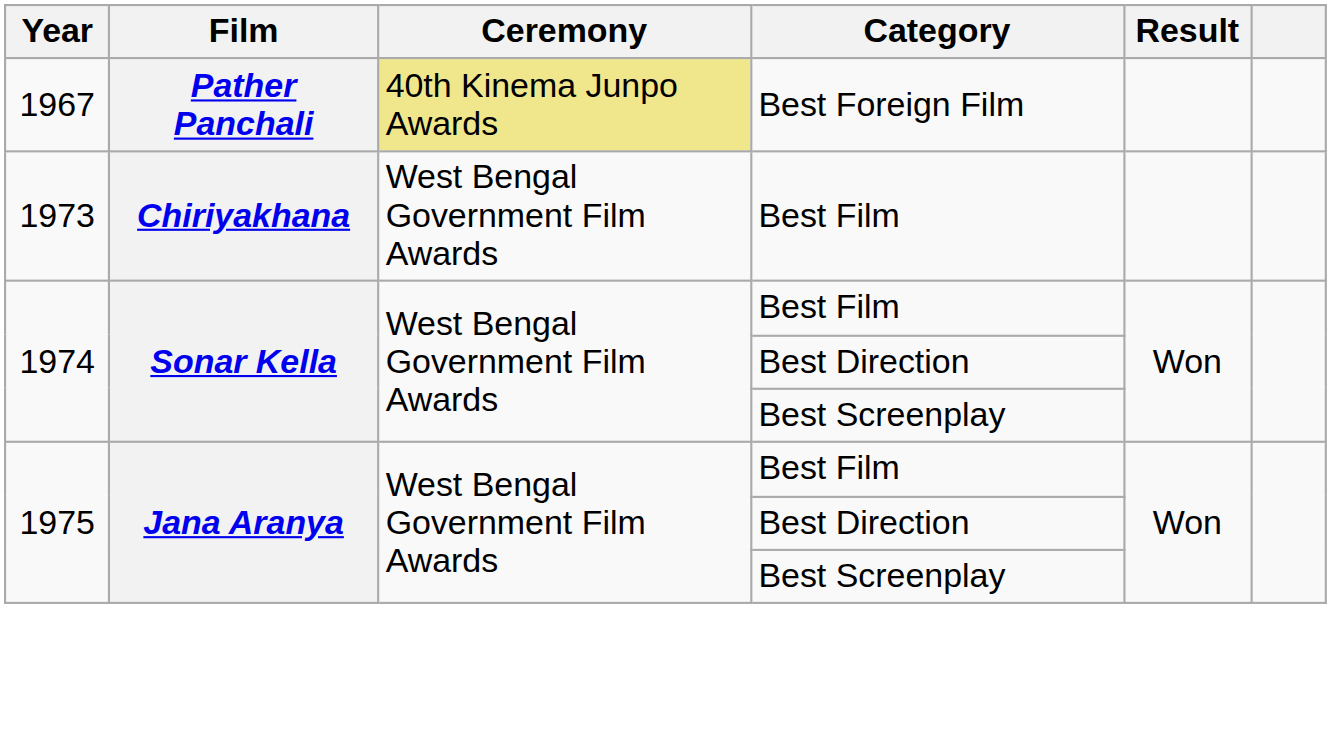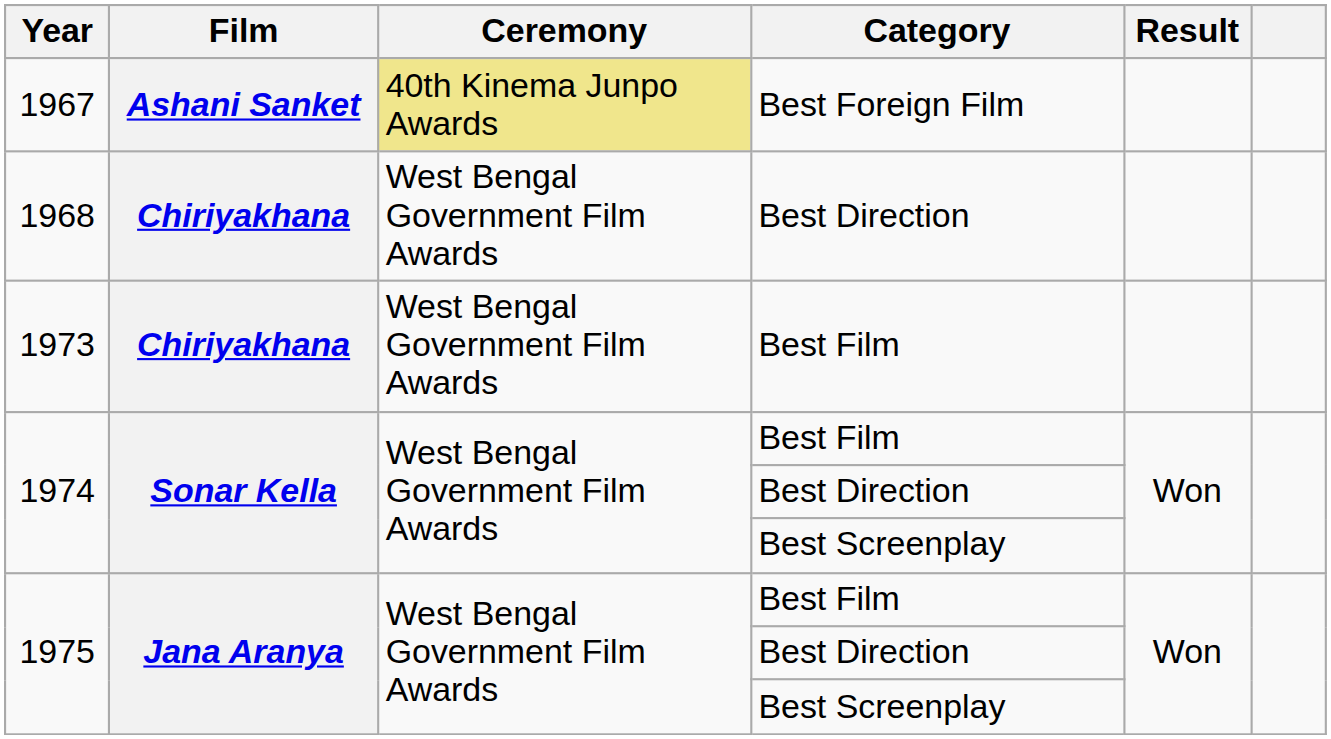1967 | Film: Pather Panchali -> Ashani Sanket
+ row: 1968 | Chiriyakhana | West Bengal Government Film Awards | Best Direction
